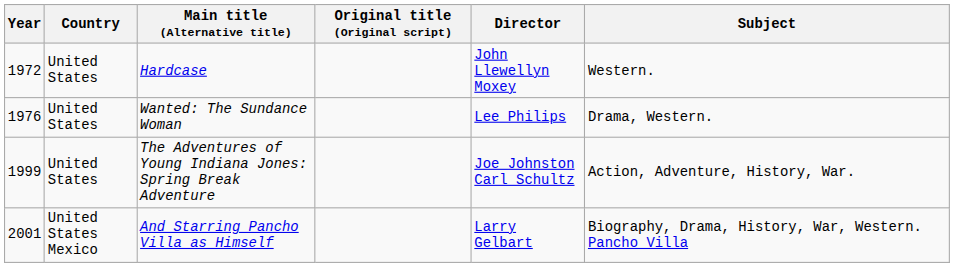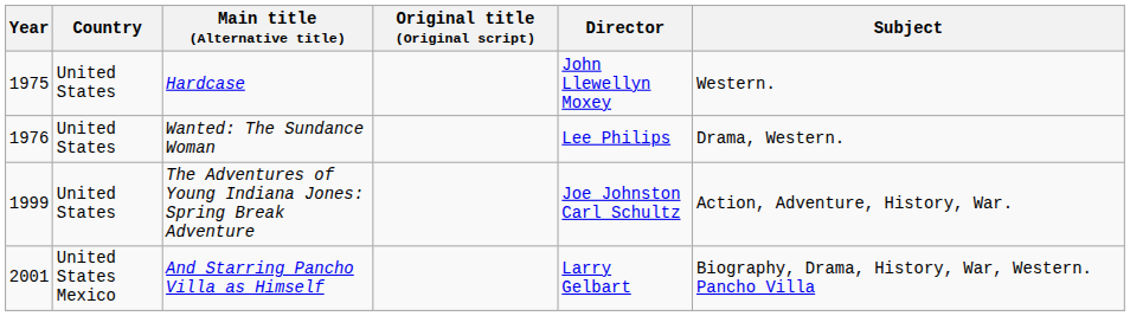Hardcase | Year: 1972 -> 1975
